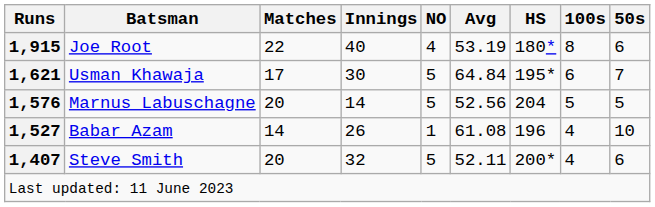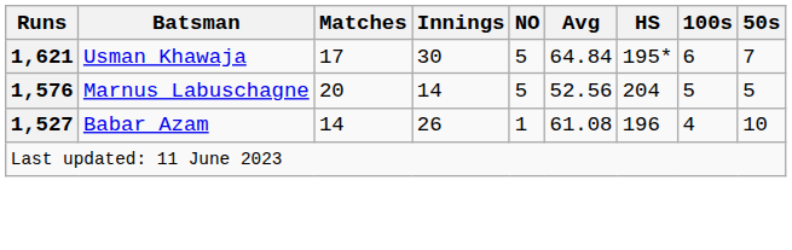- row: 1,915 | Joe Root | 22 | 40 | 4 | 53.19 | 180* | 8 | 6
- row: 1,407 | Steve Smith | 20 | 32 | 5 | 52.11 | 200* | 4 | 6
